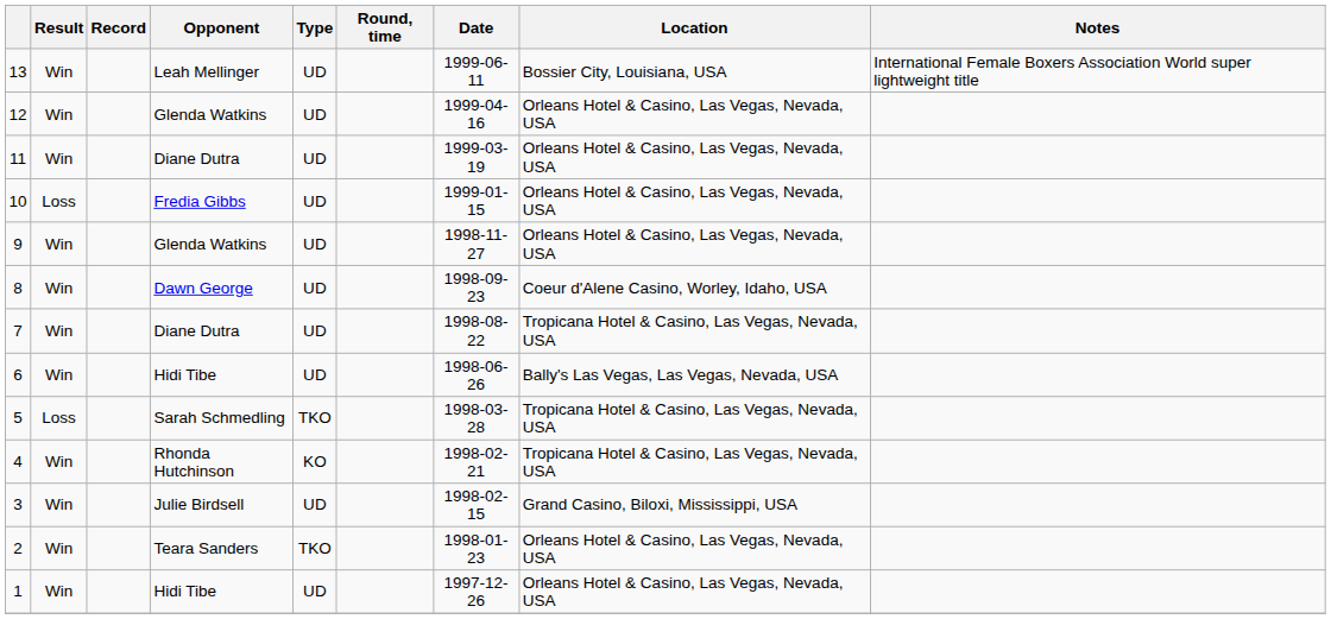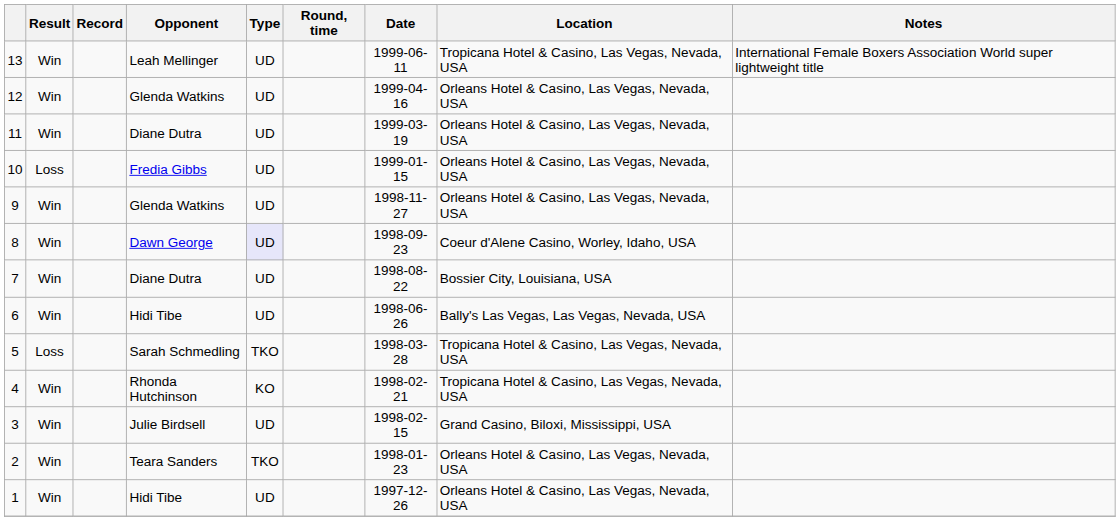13 | Location: Bossier City, Louisiana, USA -> Tropicana Hotel & Casino, Las Vegas, Nevada, USA
8 | Type: no background -> lavender background
7 | Location: Tropicana Hotel & Casino, Las Vegas, Nevada, USA -> Bossier City, Louisiana, USA
